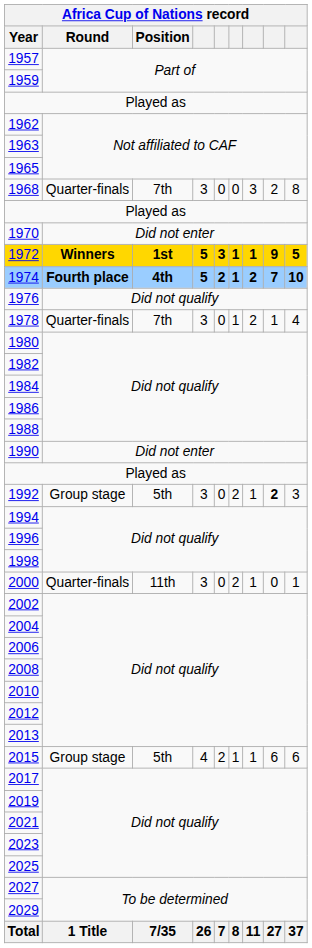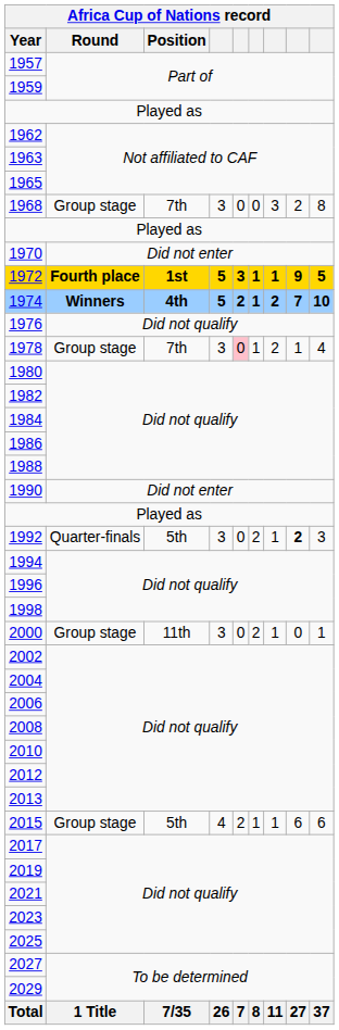1968 | Round: Quarter-finals -> Group stage
1972 | Round: Winners -> Fourth place
1974 | Round: Fourth place -> Winners
1978 | Round: Quarter-finals -> Group stage
1978 | column 5: no background -> pink background
1992 | Round: Group stage -> Quarter-finals
2000 | Round: Quarter-finals -> Group stage
